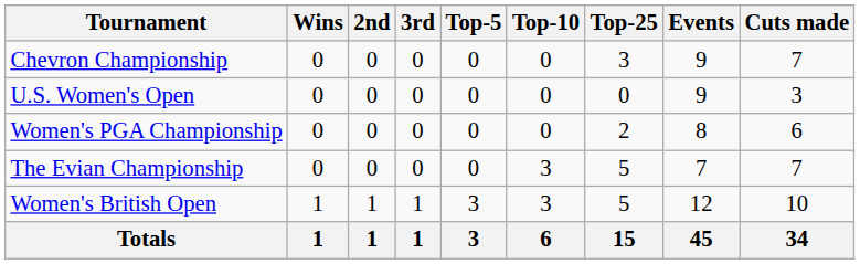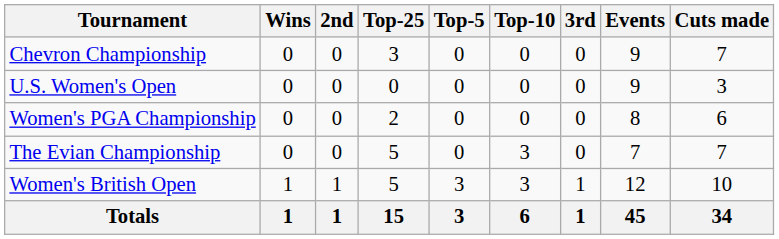columns swapped: 3rd <-> Top-25
